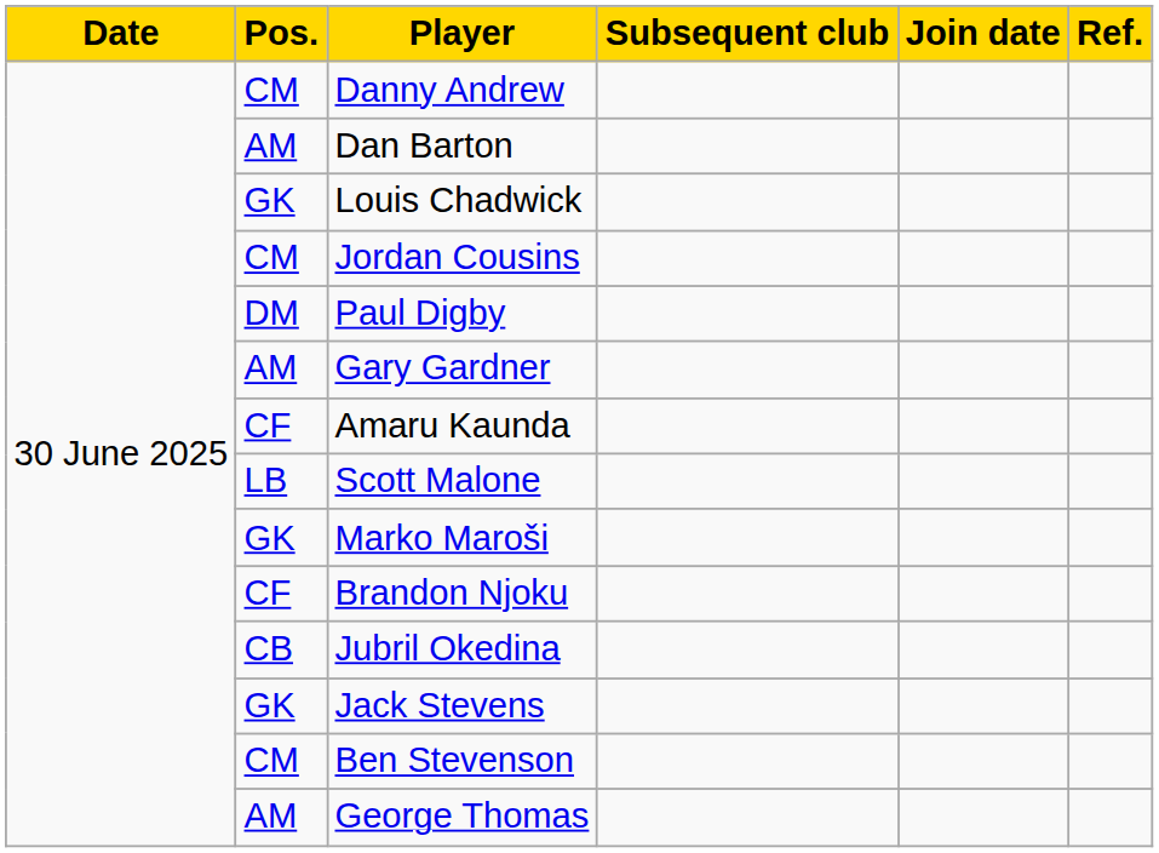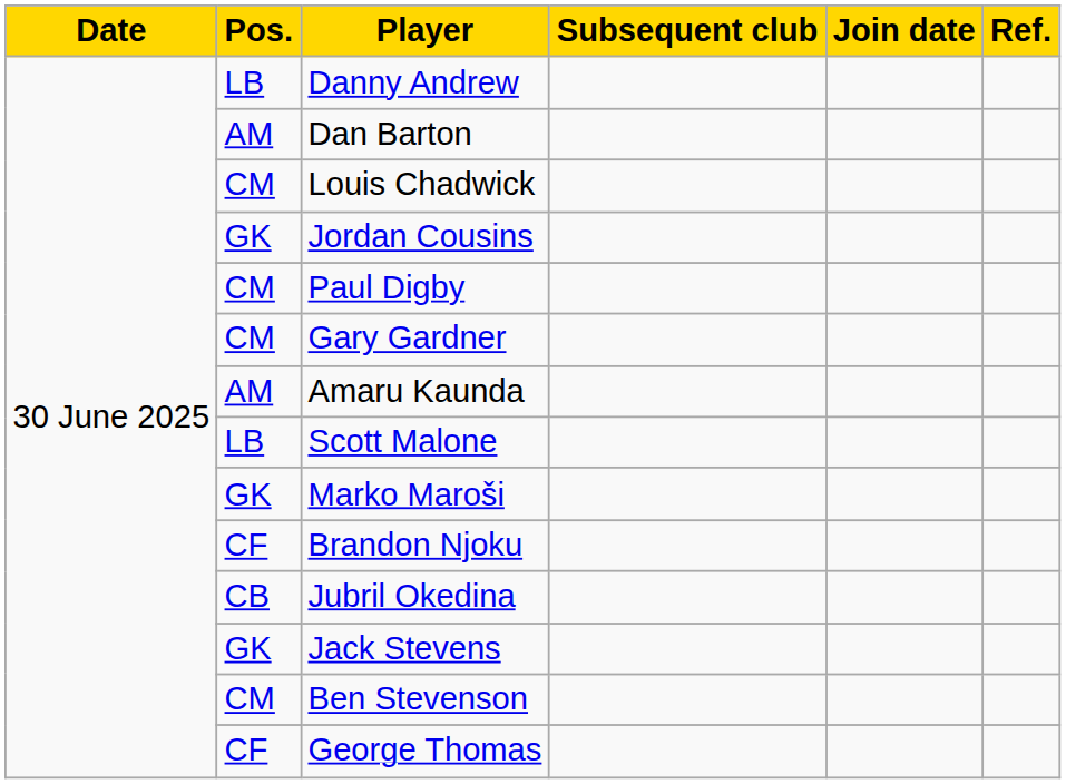Danny Andrew | Pos.: CM -> LB
Louis Chadwick | Pos.: GK -> CM
Jordan Cousins | Pos.: CM -> GK
Paul Digby | Pos.: DM -> CM
Gary Gardner | Pos.: AM -> CM
Amaru Kaunda | Pos.: CF -> AM
George Thomas | Pos.: AM -> CF
